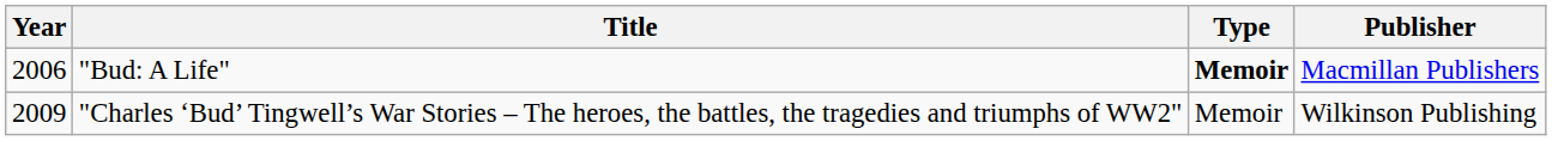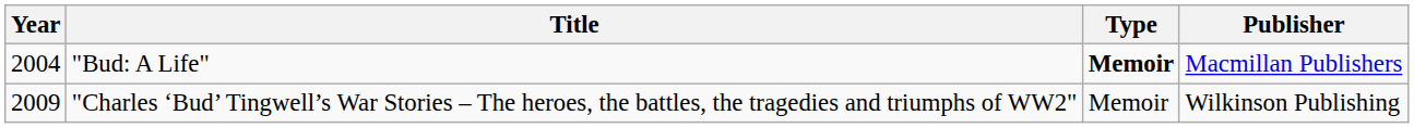"Bud: A Life" | Year: 2006 -> 2004
